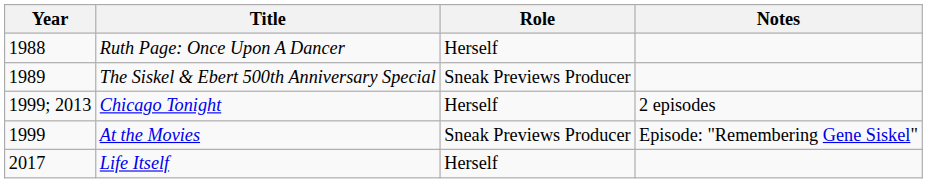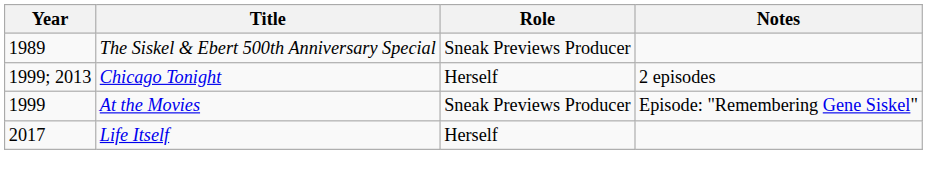- row: 1988 | Ruth Page: Once Upon A Dancer | Herself
